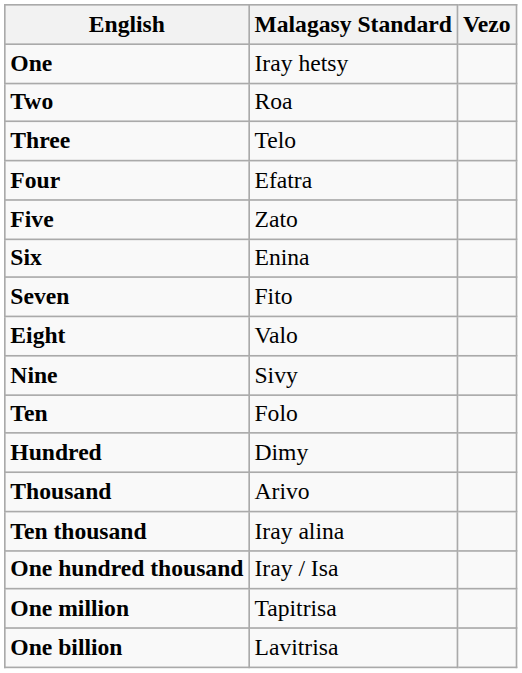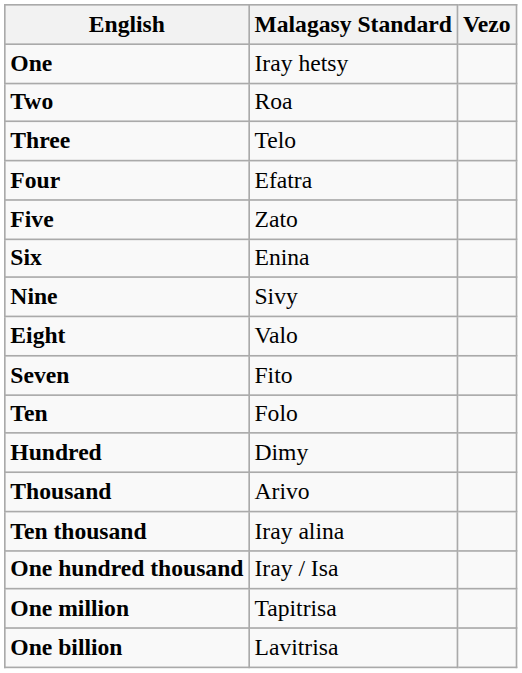rows swapped: Seven <-> Nine
